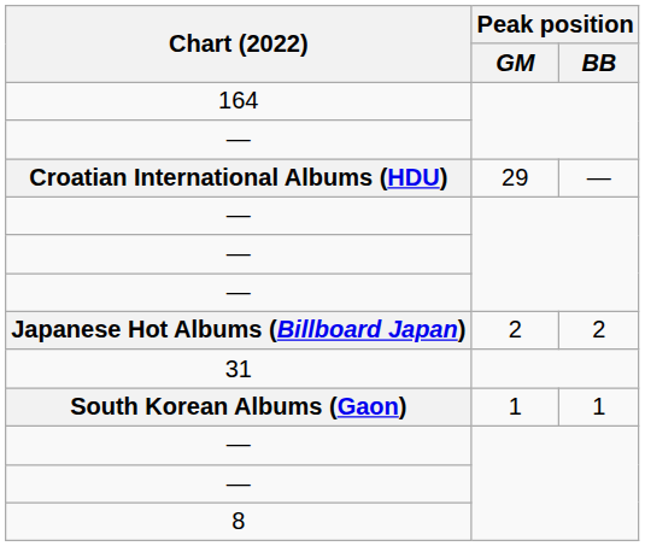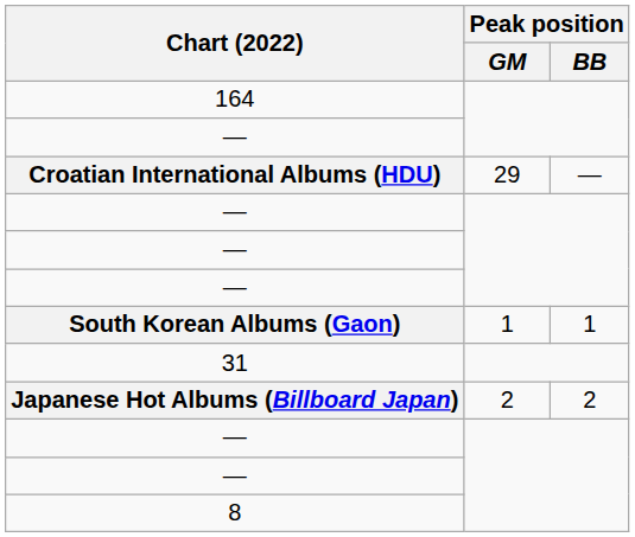rows swapped: Japanese Hot Albums (Billboard Japan) <-> South Korean Albums (Gaon)
